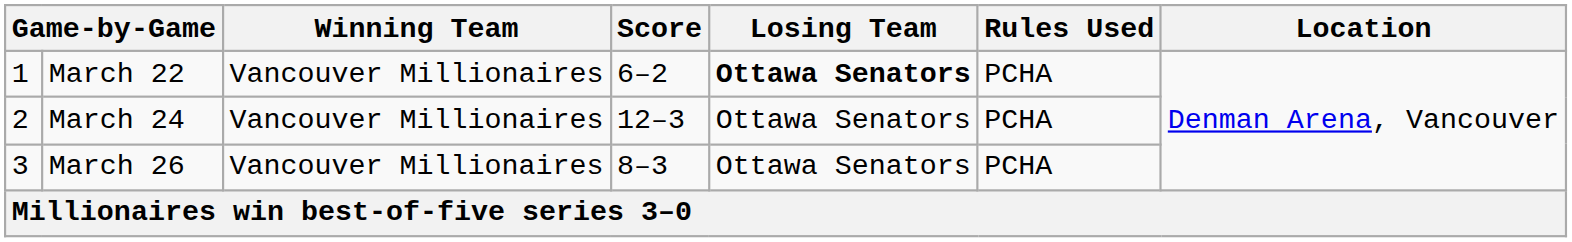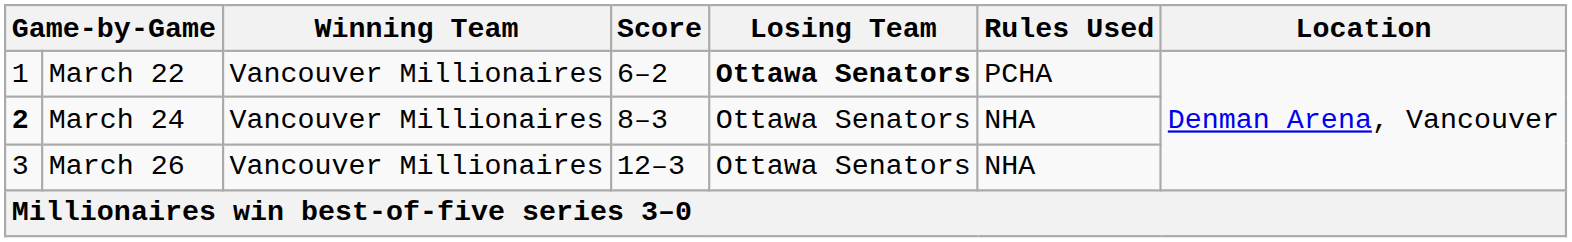March 24 | column 1: normal -> bold
March 24 | Score: 12–3 -> 8–3
March 24 | Rules Used: PCHA -> NHA
March 26 | Score: 8–3 -> 12–3
March 26 | Rules Used: PCHA -> NHA
